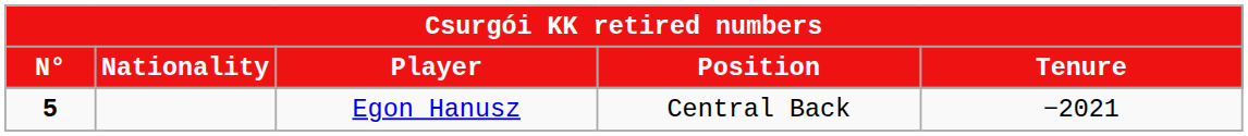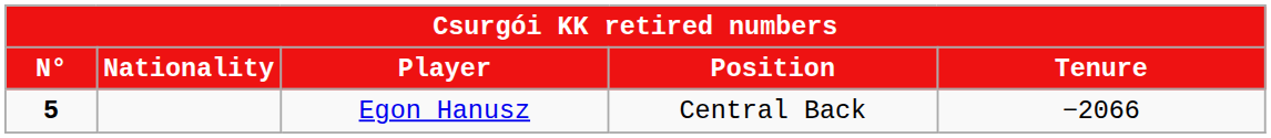Egon Hanusz | Tenure: −2021 -> −2066
